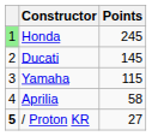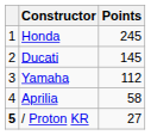Honda | column 1: lightgreen background -> no background
Yamaha | Points: 115 -> 112
